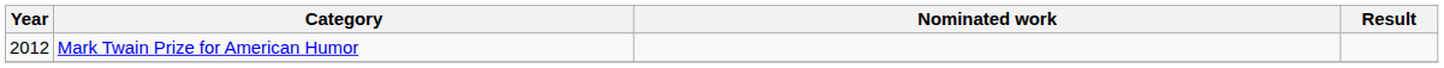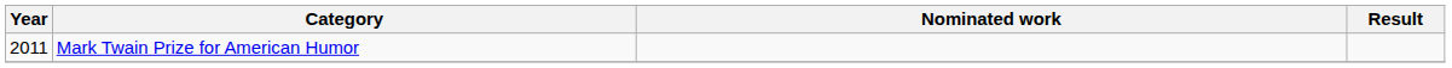Mark Twain Prize for American Humor | Year: 2012 -> 2011
